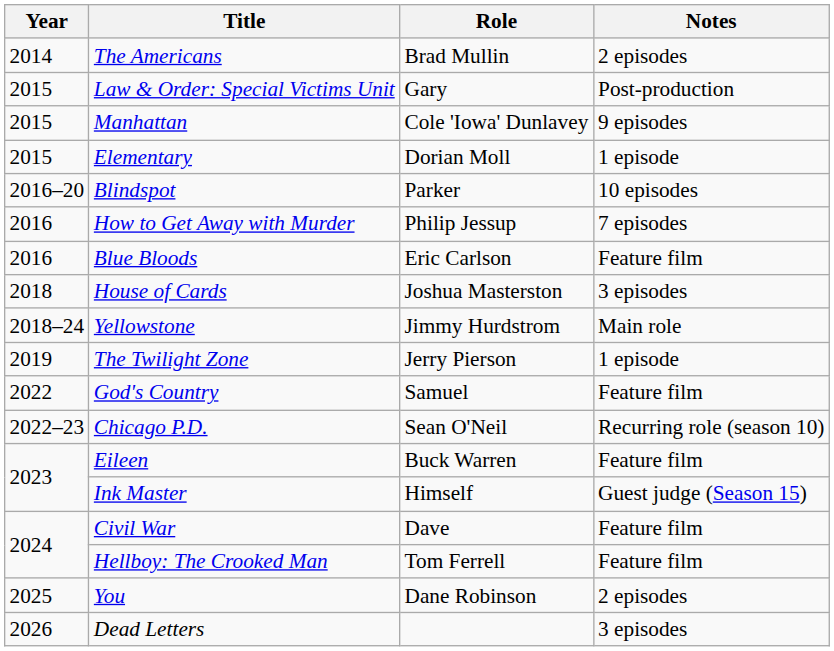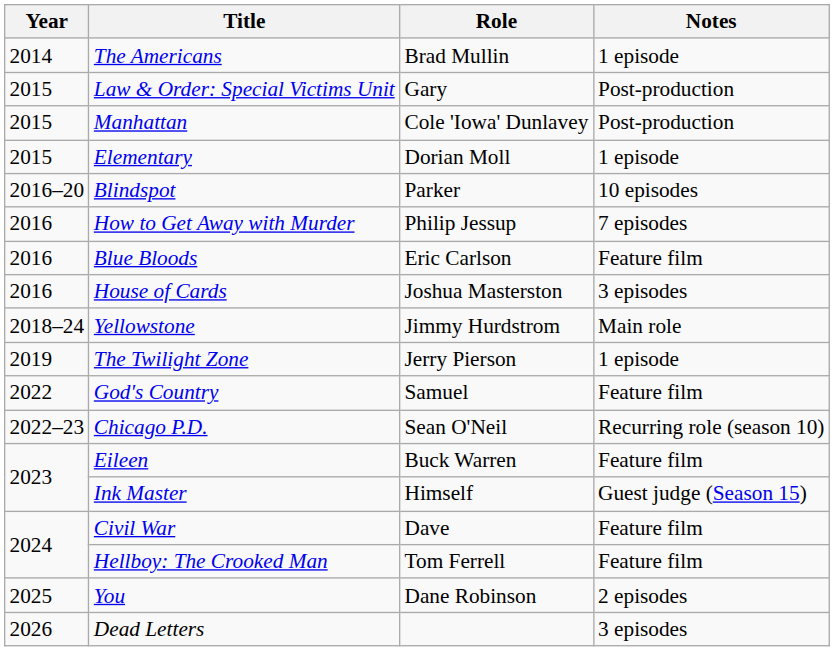The Americans | Notes: 2 episodes -> 1 episode
Manhattan | Notes: 9 episodes -> Post-production
House of Cards | Year: 2018 -> 2016
